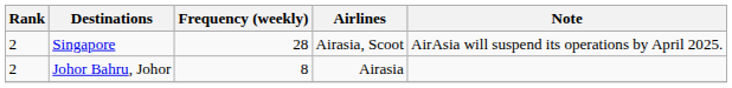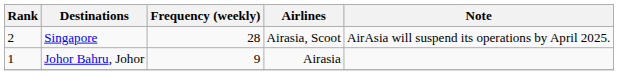Johor Bahru, Johor | Rank: 2 -> 1
Johor Bahru, Johor | Frequency (weekly): 8 -> 9
